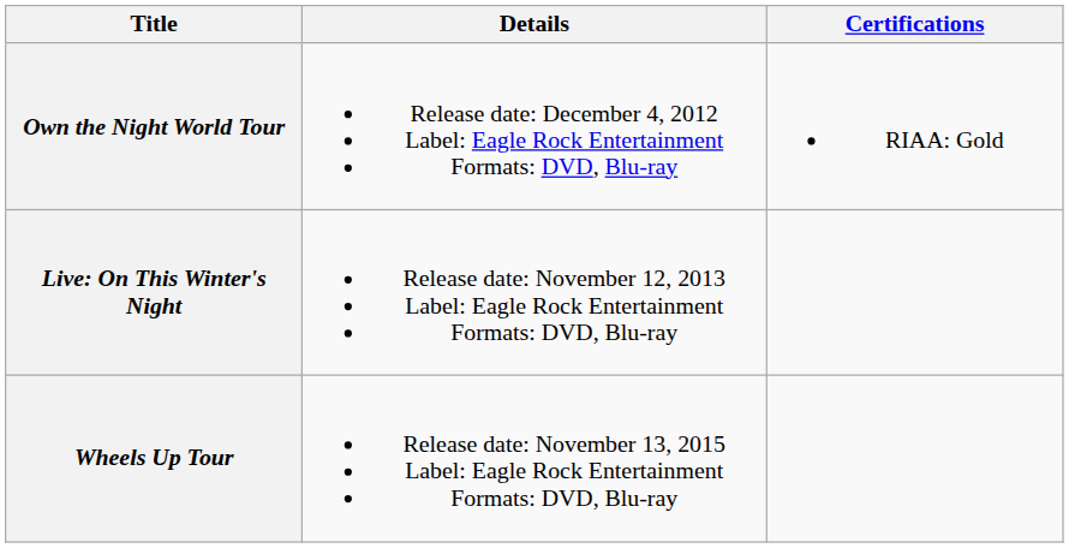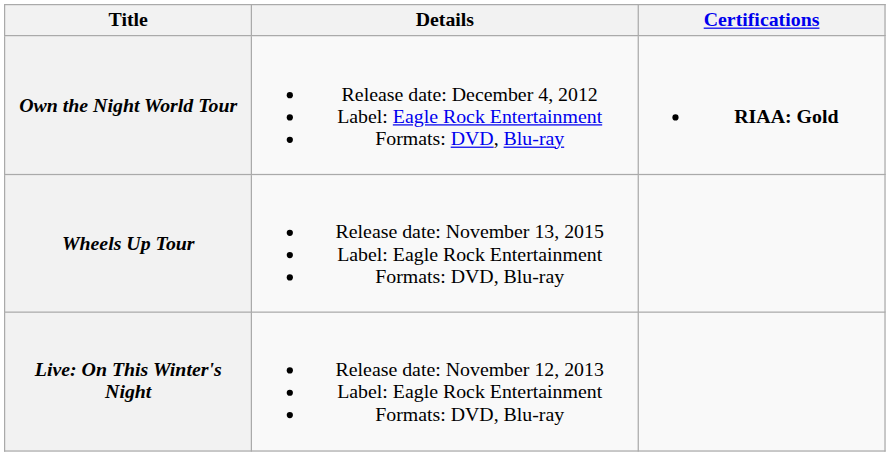Own the Night World Tour | Certifications: normal -> bold
rows swapped: Live: On This Winter's Night <-> Wheels Up Tour
